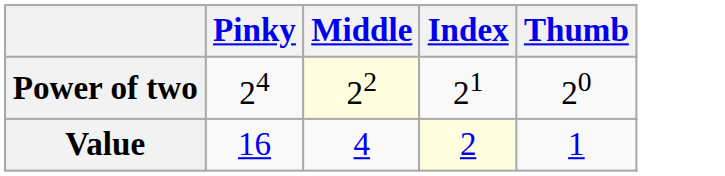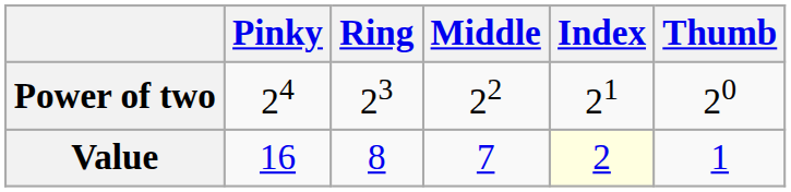+ column: Ring | 23 | 8
Power of two | Middle: lightyellow background -> no background
Value | Middle: 4 -> 7
